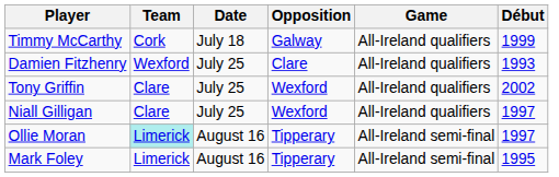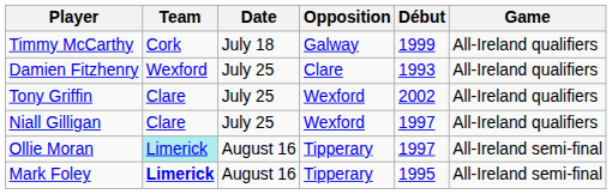columns swapped: Game <-> Début
Mark Foley | Team: normal -> bold
